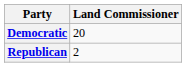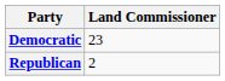Democratic | Land Commissioner: 20 -> 23
